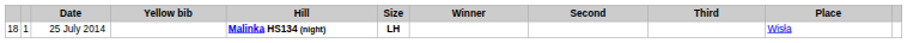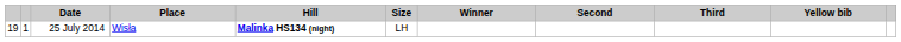columns swapped: Place <-> Yellow bib
25 July 2014 | column 1: 18 -> 19
25 July 2014 | Size: bold -> normal
